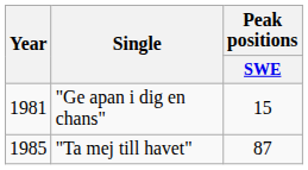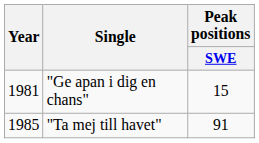"Ta mej till havet" | Peak positions / SWE: 87 -> 91
